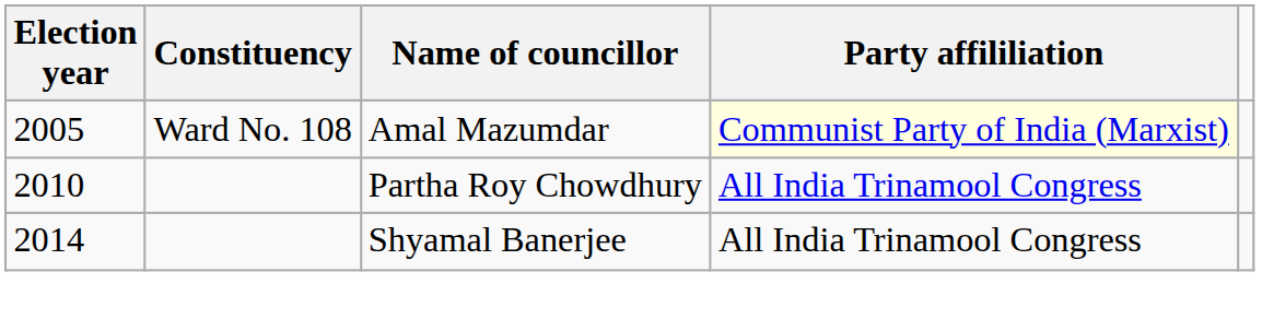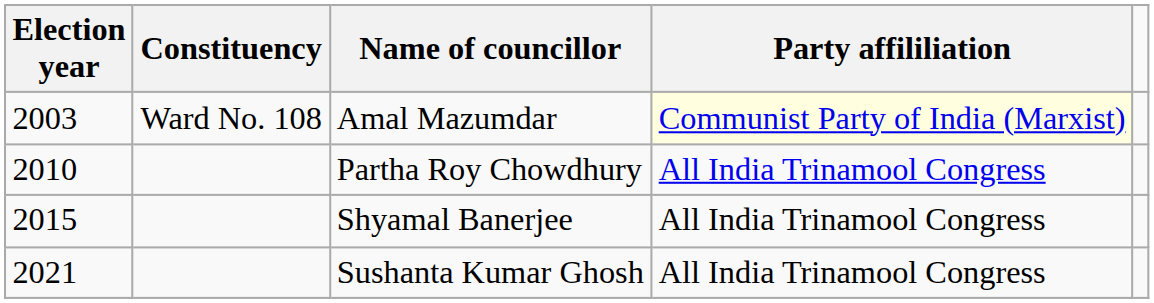Amal Mazumdar | Election year: 2005 -> 2003
Shyamal Banerjee | Election year: 2014 -> 2015
+ row: 2021 | Sushanta Kumar Ghosh | All India Trinamool Congress
